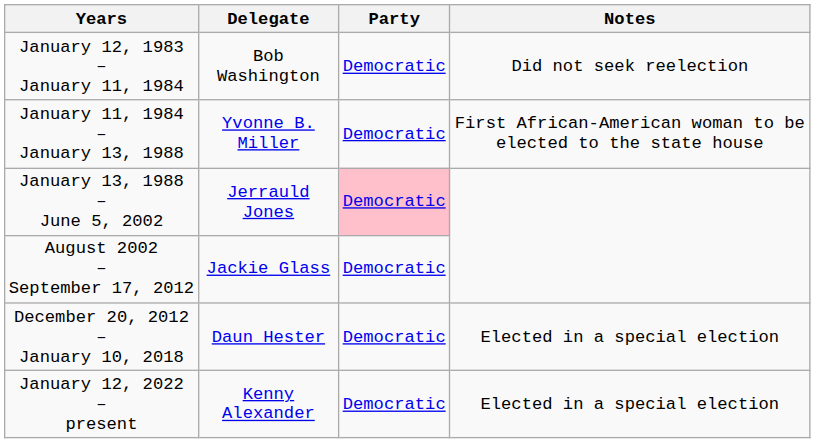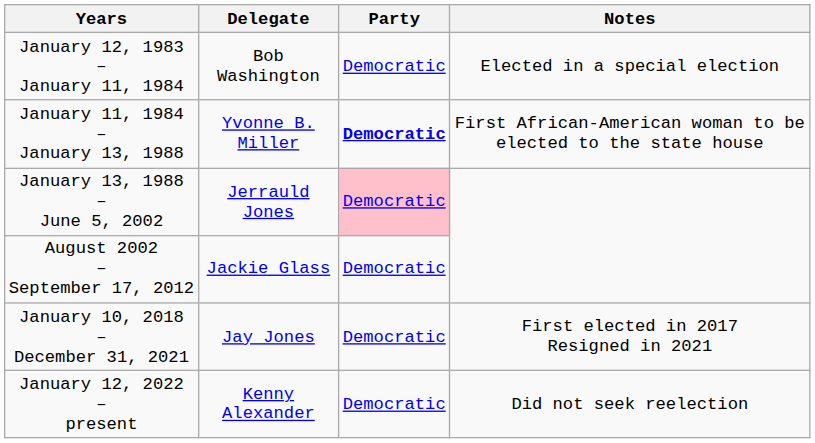January 12, 1983 – January 11, 1984 | Notes: Did not seek reelection -> Elected in a special election
January 11, 1984 – January 13, 1988 | Party: normal -> bold
- row: December 20, 2012 – January 10, 2018 | Daun Hester | Democratic | Elected in a special election
+ row: January 10, 2018 – December 31, 2021 | Jay Jones | Democratic | First elected in 2017 Resigned in 2021
January 12, 2022 – present | Notes: Elected in a special election -> Did not seek reelection
